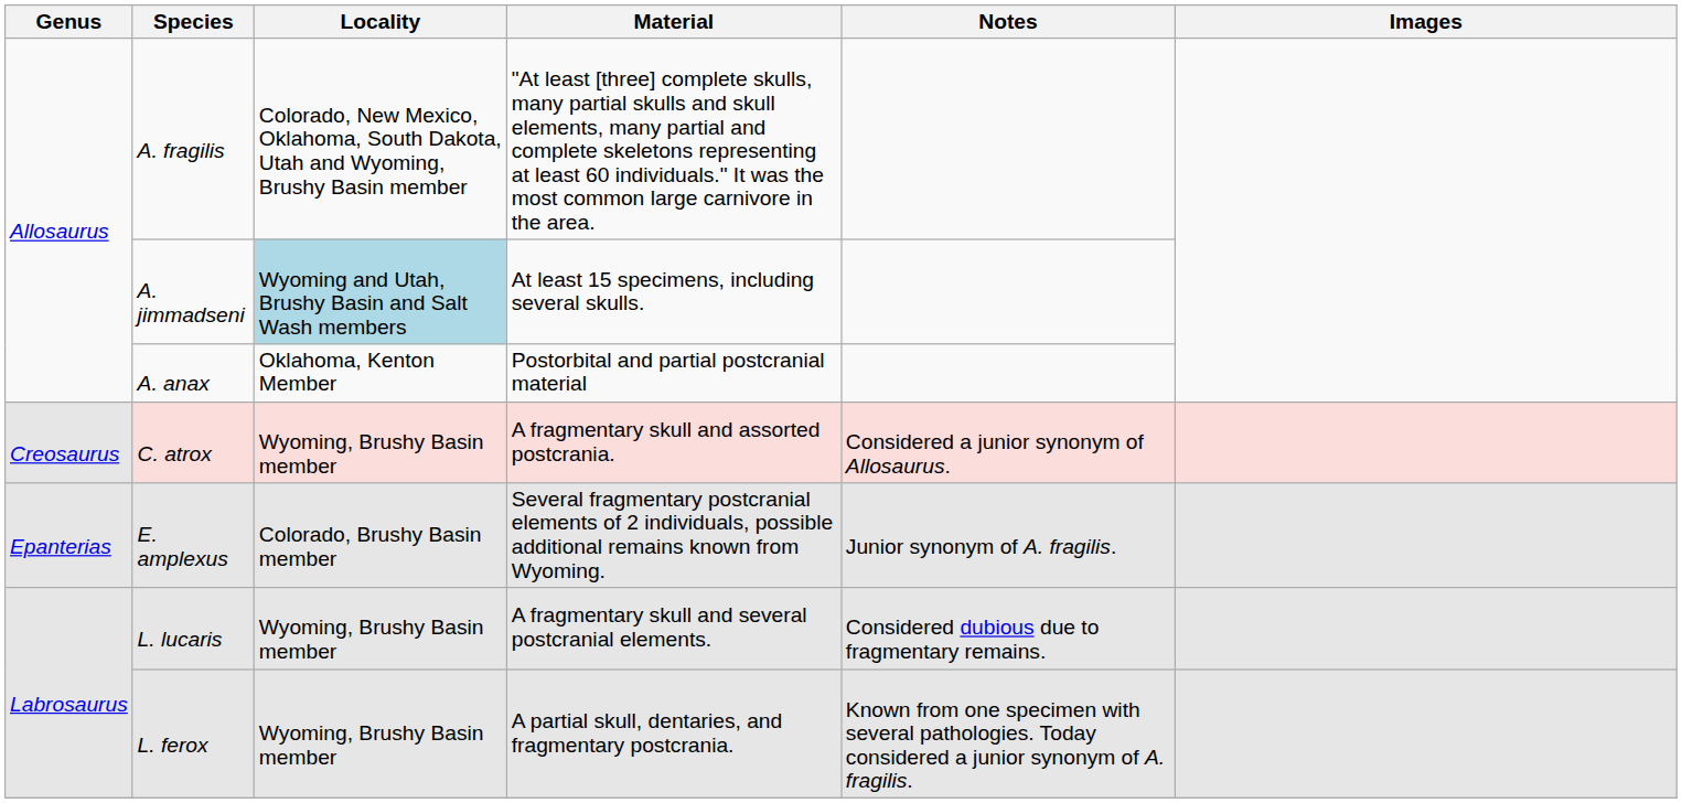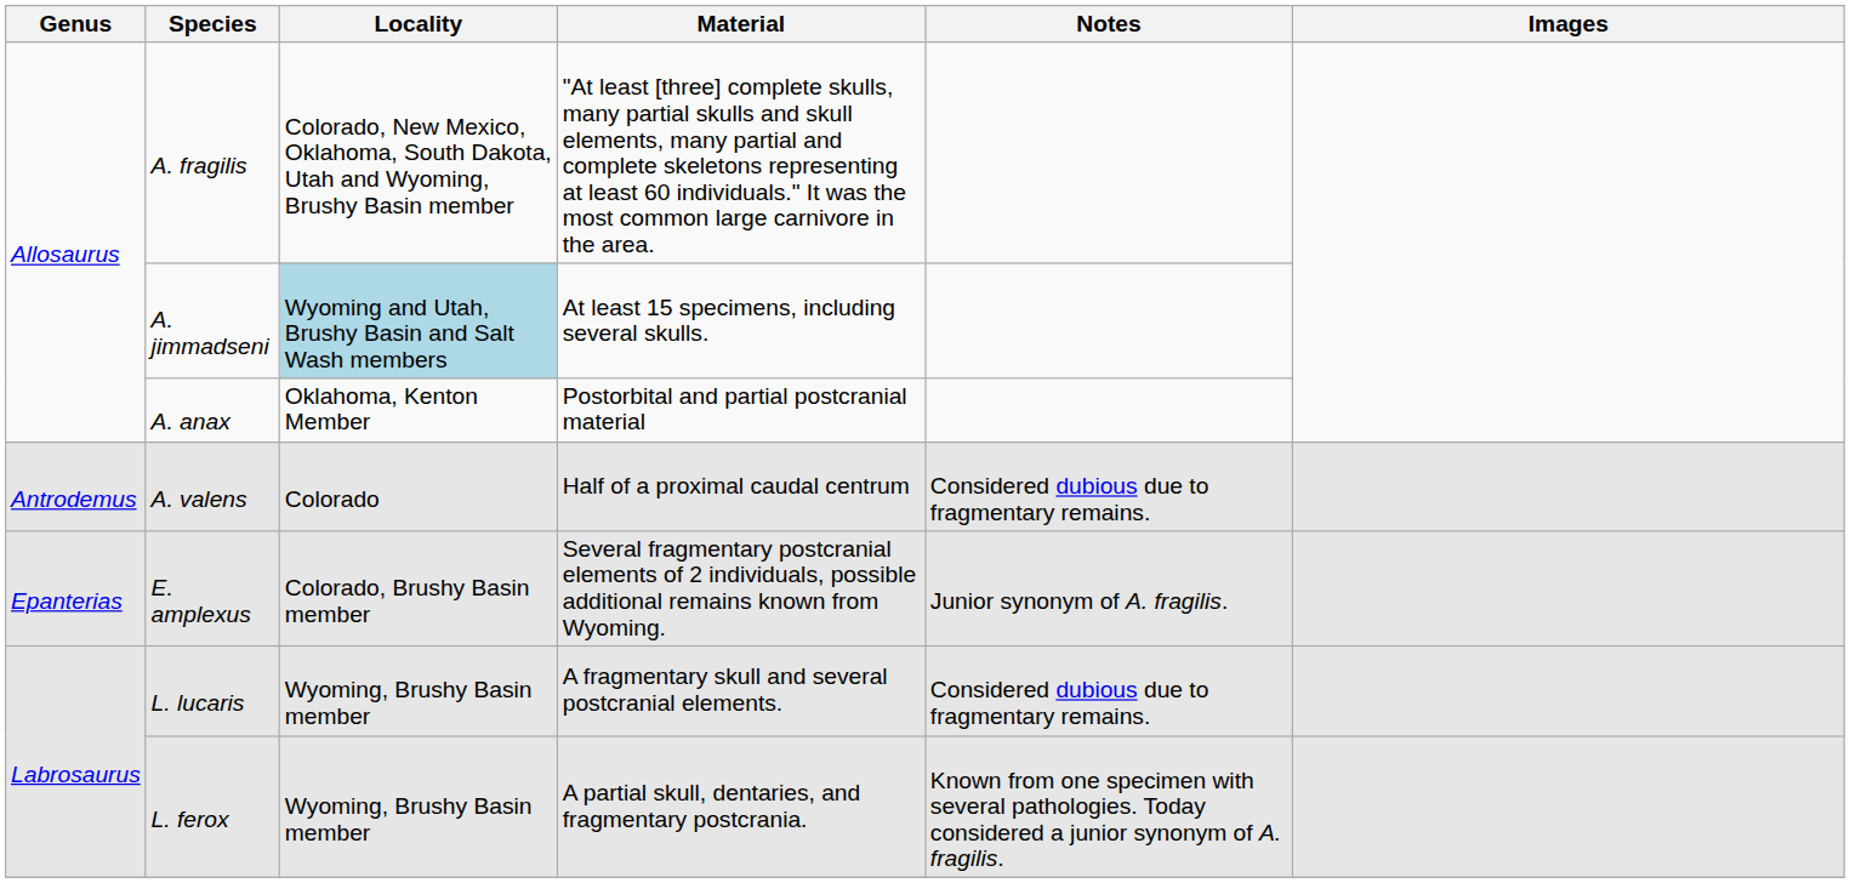+ row: Antrodemus | A. valens | Colorado | Half of a proximal caudal centrum | Considered dubious due to fragmentary remains.
- row: Creosaurus | C. atrox | Wyoming, Brushy Basin member | A fragmentary skull and assorted postcrania. | Considered a junior synonym of Allosaurus.
